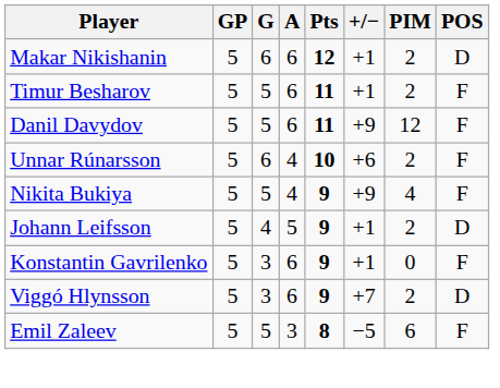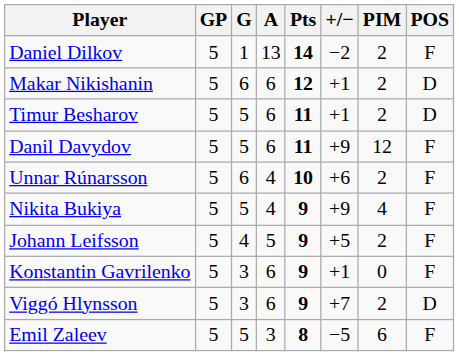+ row: Daniel Dilkov | 5 | 1 | 13 | 14 | −2 | 2 | F
Timur Besharov | POS: F -> D
Johann Leifsson | +/−: +1 -> +5
Johann Leifsson | POS: D -> F
